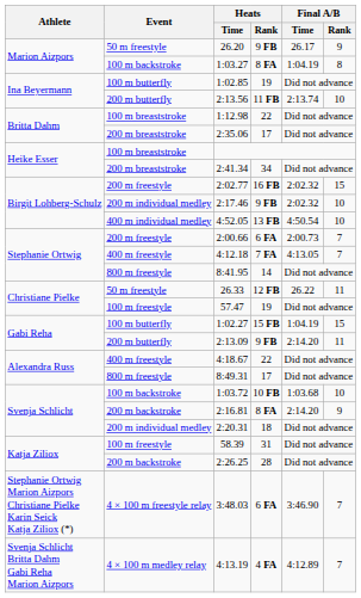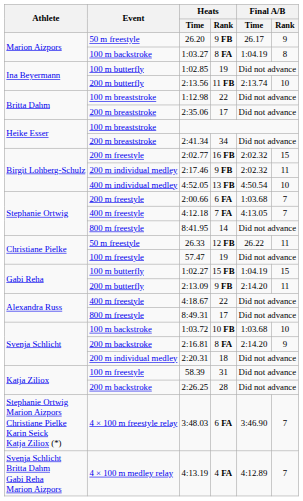2:17.46 | Final A/B / Rank: 10 -> 11
2:00.66 | Final A/B / Time: 2:00.73 -> 1:03.68
